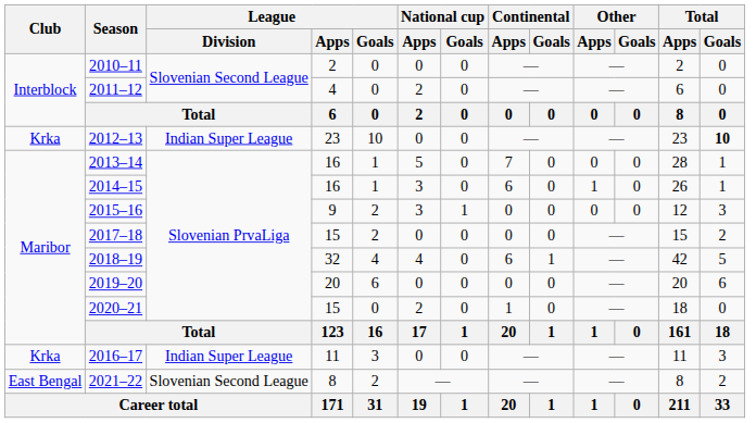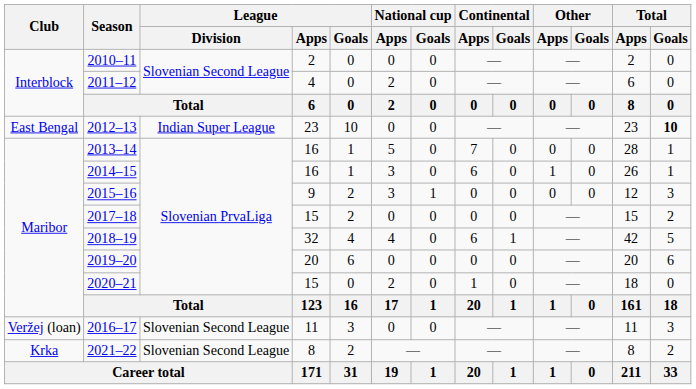2012–13 | Club: Krka -> East Bengal
2016–17 | Club: Krka -> Veržej (loan)
2016–17 | League / Division: Indian Super League -> Slovenian Second League
2021–22 | Club: East Bengal -> Krka
